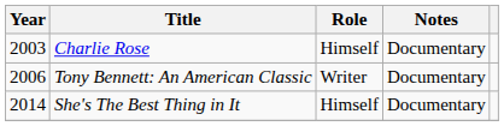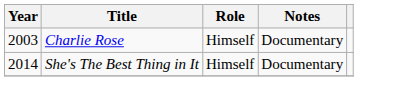- row: 2006 | Tony Bennett: An American Classic | Writer | Documentary
